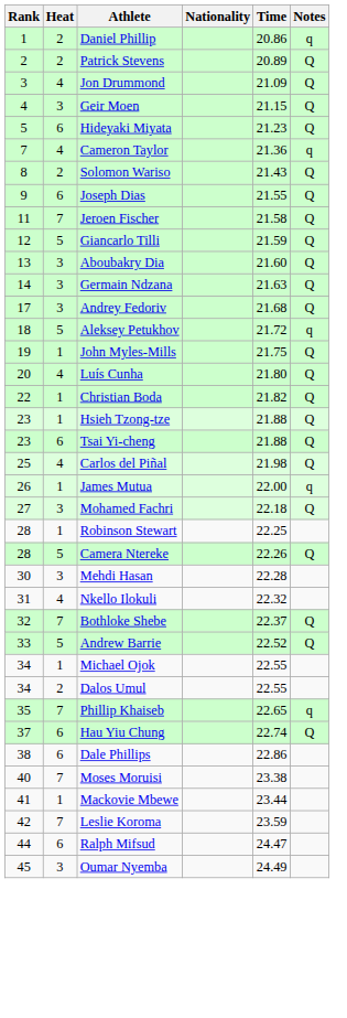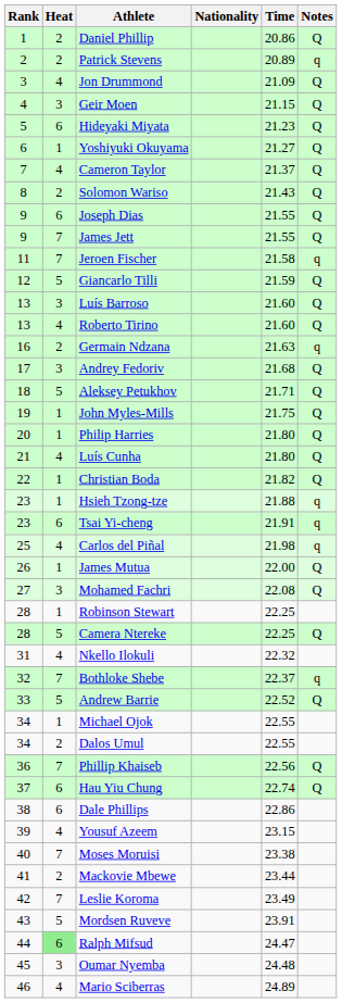Daniel Phillip | Notes: q -> Q
Patrick Stevens | Notes: Q -> q
+ row: 6 | 1 | Yoshiyuki Okuyama | 21.27 | Q
Cameron Taylor | Time: 21.36 -> 21.37
Cameron Taylor | Notes: q -> Q
+ row: 9 | 7 | James Jett | 21.55 | Q
Jeroen Fischer | Notes: Q -> q
- row: 13 | 3 | Aboubakry Dia | 21.60 | Q
+ row: 13 | 3 | Luís Barroso | 21.60 | Q
+ row: 13 | 4 | Roberto Tirino | 21.60 | Q
Germain Ndzana | Rank: 14 -> 16
Germain Ndzana | Heat: 3 -> 2
Germain Ndzana | Notes: Q -> q
Aleksey Petukhov | Time: 21.72 -> 21.71
Aleksey Petukhov | Notes: q -> Q
+ row: 20 | 1 | Philip Harries | 21.80 | Q
Luís Cunha | Rank: 20 -> 21
Hsieh Tzong-tze | Notes: Q -> q
Tsai Yi-cheng | Time: 21.88 -> 21.91
Tsai Yi-cheng | Notes: Q -> q
Carlos del Piñal | Notes: Q -> q
James Mutua | Notes: q -> Q
Mohamed Fachri | Time: 22.18 -> 22.08
Camera Ntereke | Time: 22.26 -> 22.25
- row: 30 | 3 | Mehdi Hasan | 22.28
Bothloke Shebe | Notes: Q -> q
Phillip Khaiseb | Rank: 35 -> 36
Phillip Khaiseb | Time: 22.65 -> 22.56
Phillip Khaiseb | Notes: q -> Q
+ row: 39 | 4 | Yousuf Azeem | 23.15
Mackovie Mbewe | Heat: 1 -> 2
Leslie Koroma | Time: 23.59 -> 23.49
+ row: 43 | 5 | Mordsen Ruveve | 23.91
Ralph Mifsud | Heat: no background -> lightgreen background
Oumar Nyemba | Time: 24.49 -> 24.48
+ row: 46 | 4 | Mario Sciberras | 24.89
